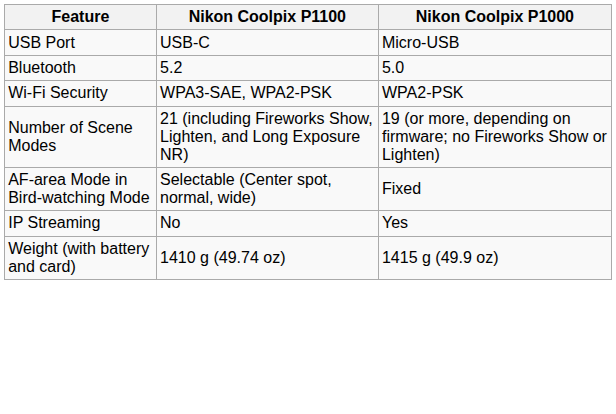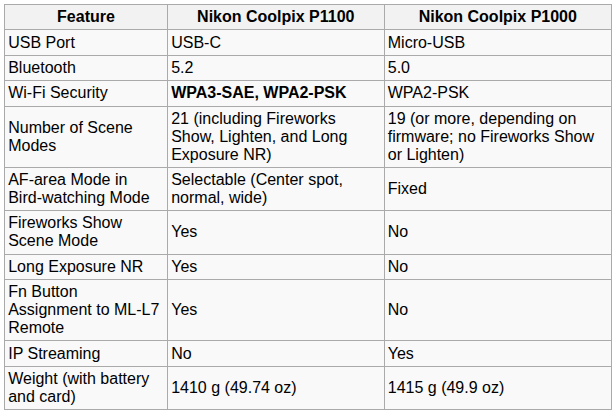Wi-Fi Security | Nikon Coolpix P1100: normal -> bold
+ row: Fireworks Show Scene Mode | Yes | No
+ row: Long Exposure NR | Yes | No
+ row: Fn Button Assignment to ML-L7 Remote | Yes | No
